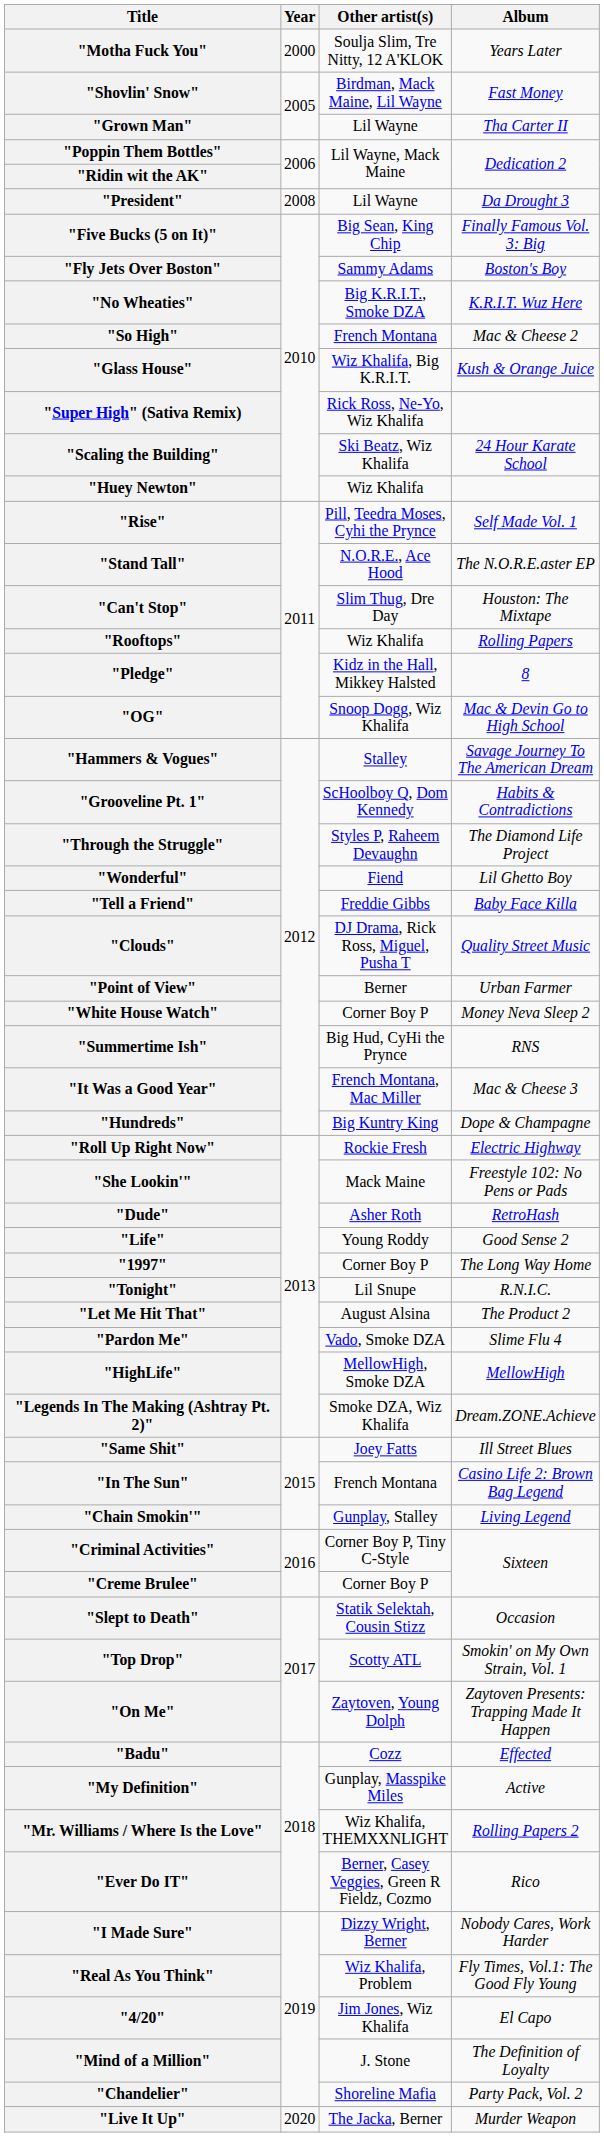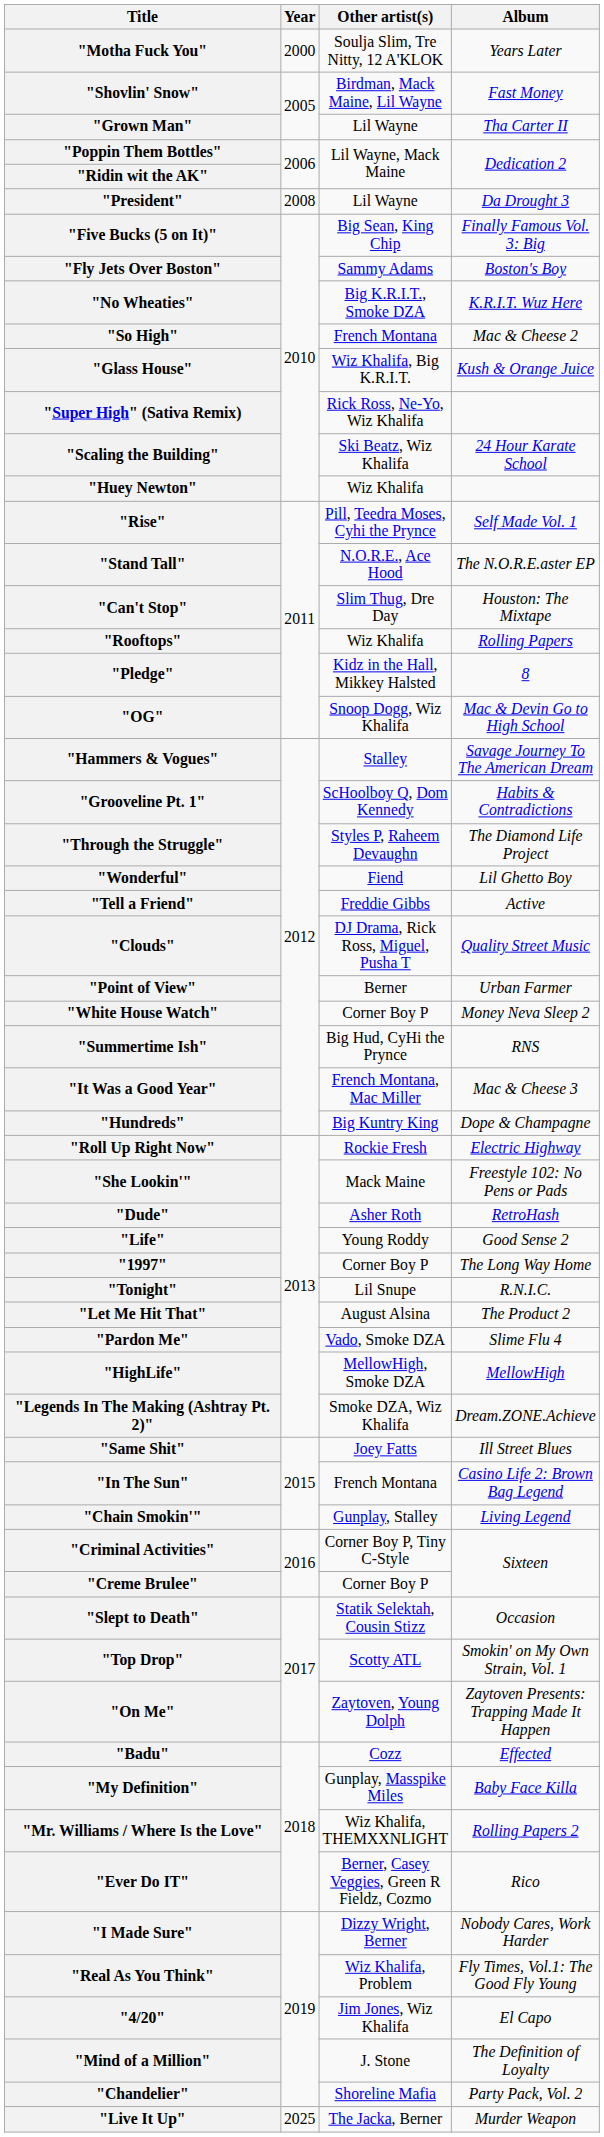"Tell a Friend" | Album: Baby Face Killa -> Active
"My Definition" | Album: Active -> Baby Face Killa
"Live It Up" | Year: 2020 -> 2025
